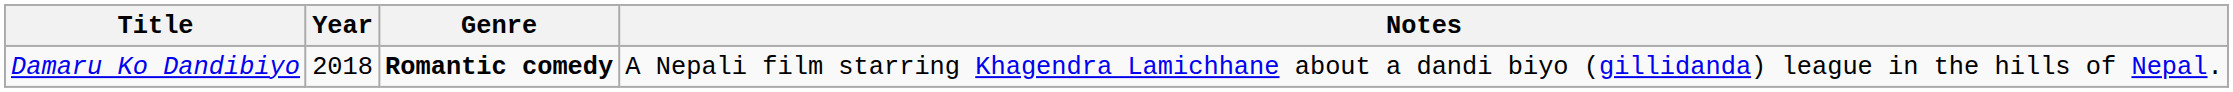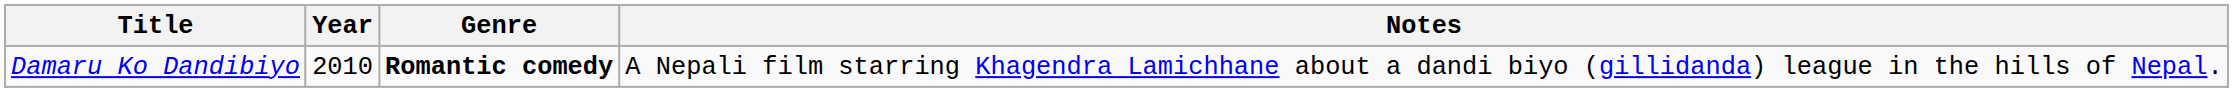Damaru Ko Dandibiyo | Year: 2018 -> 2010
